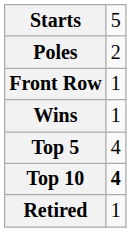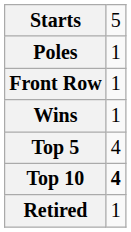Poles | column 2: 2 -> 1
